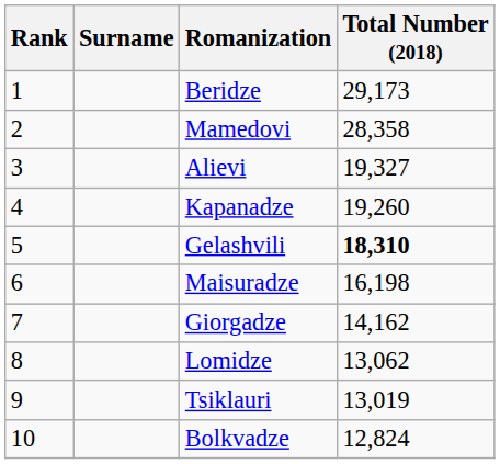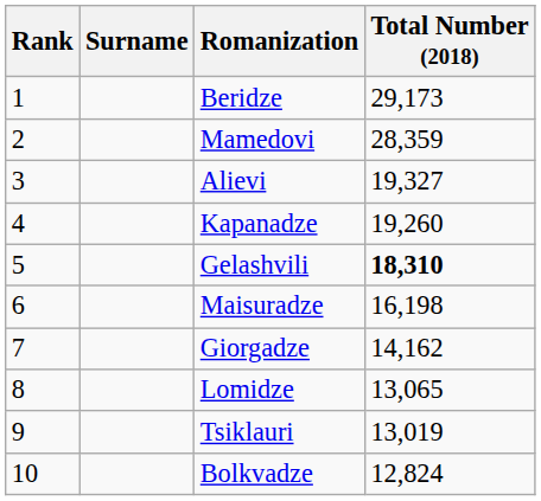Mamedovi | Total Number (2018): 28,358 -> 28,359
Lomidze | Total Number (2018): 13,062 -> 13,065
